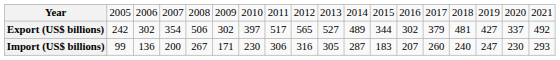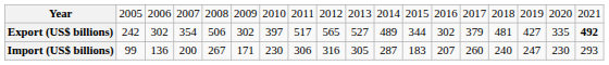Export (US$ billions) | column 17: 337 -> 335
Export (US$ billions) | column 18: normal -> bold
